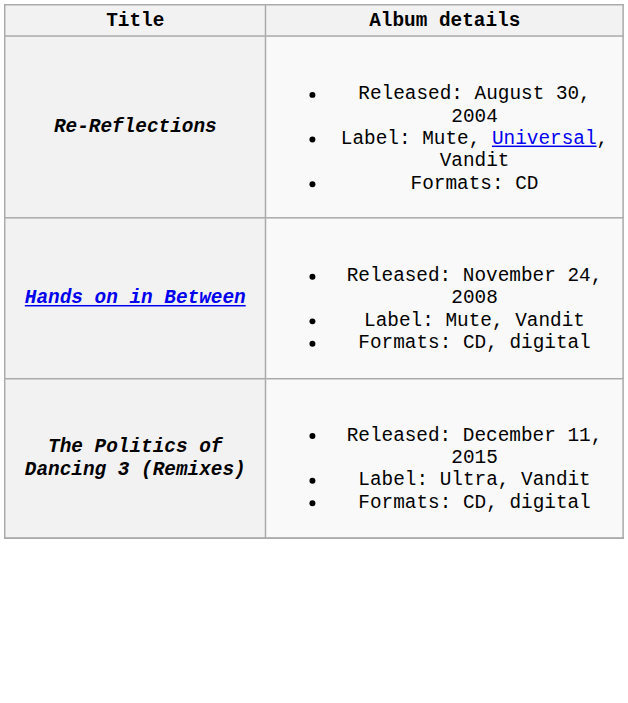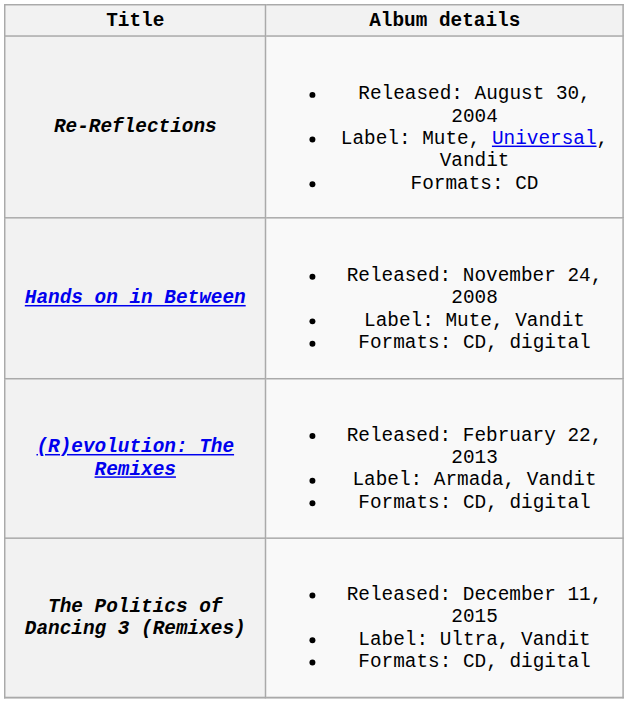+ row: (R)evolution: The Remixes | Released: February 22, 2013 Label: Armada, Vandit Formats: CD, digital
